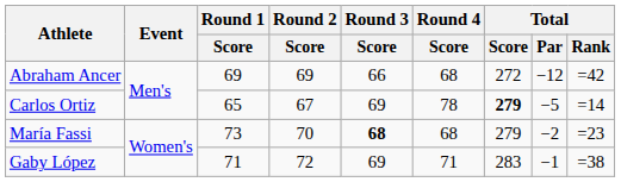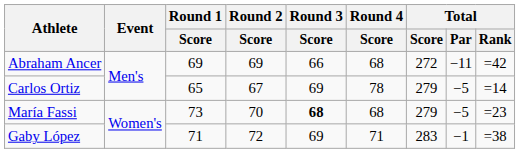Abraham Ancer | Total / Par: −12 -> −11
Carlos Ortiz | Total / Score: bold -> normal
María Fassi | Total / Par: −2 -> −5
